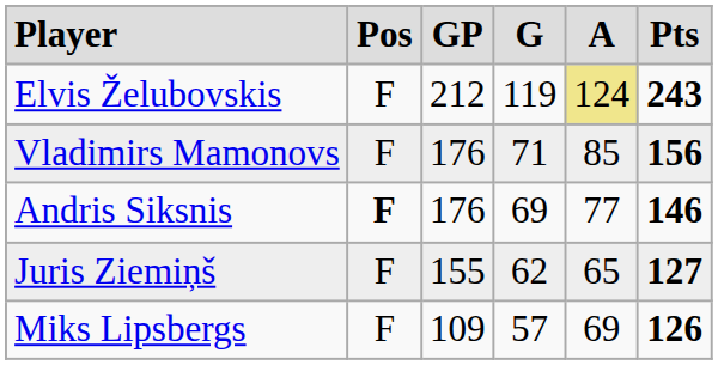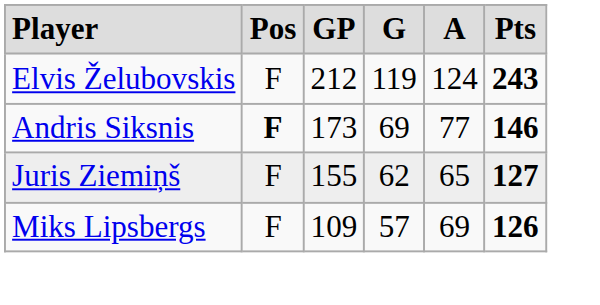Elvis Želubovskis | column 5: khaki background -> no background
- row: Vladimirs Mamonovs | F | 176 | 71 | 85 | 156
Andris Siksnis | column 3: 176 -> 173
